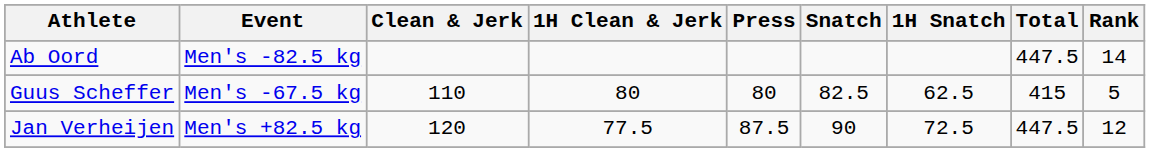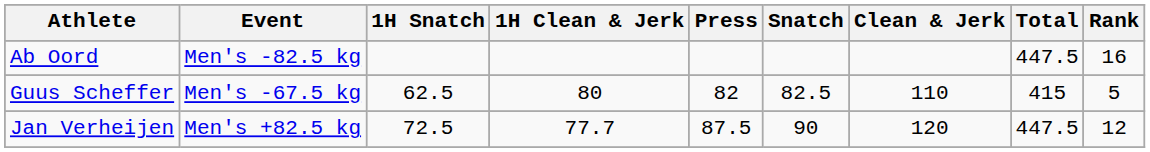columns swapped: 1H Snatch <-> Clean & Jerk
Ab Oord | Rank: 14 -> 16
Guus Scheffer | Press: 80 -> 82
Jan Verheijen | 1H Clean & Jerk: 77.5 -> 77.7
